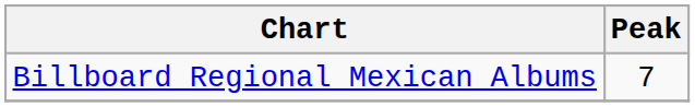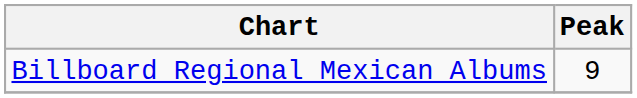Billboard Regional Mexican Albums | Peak: 7 -> 9
